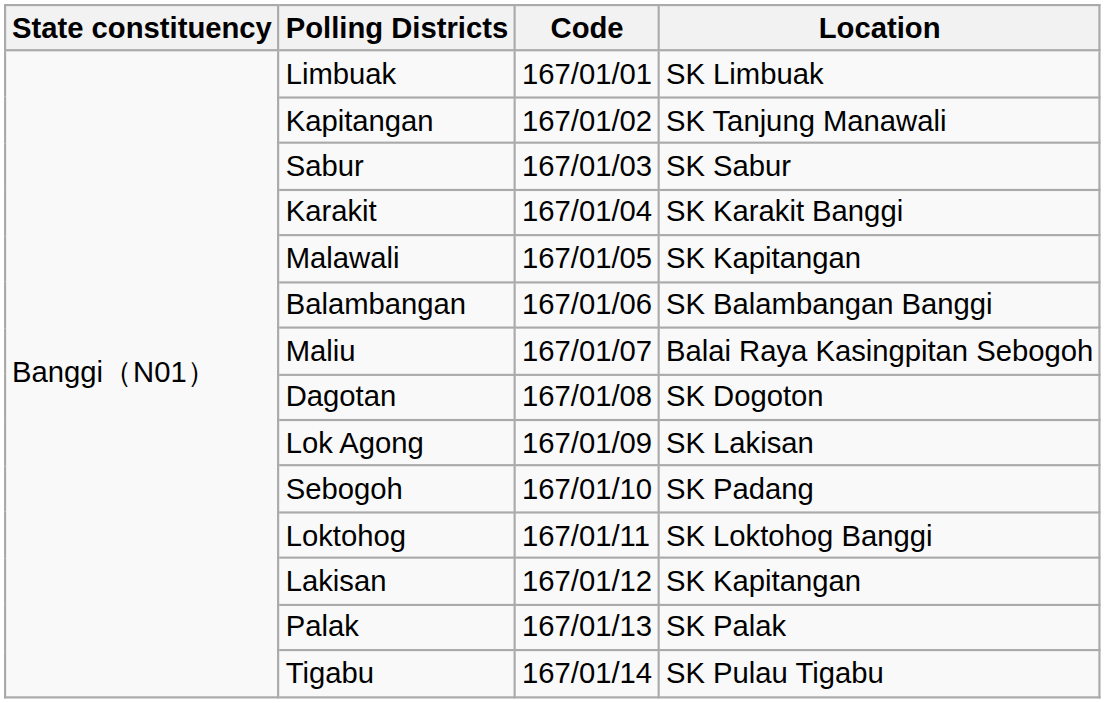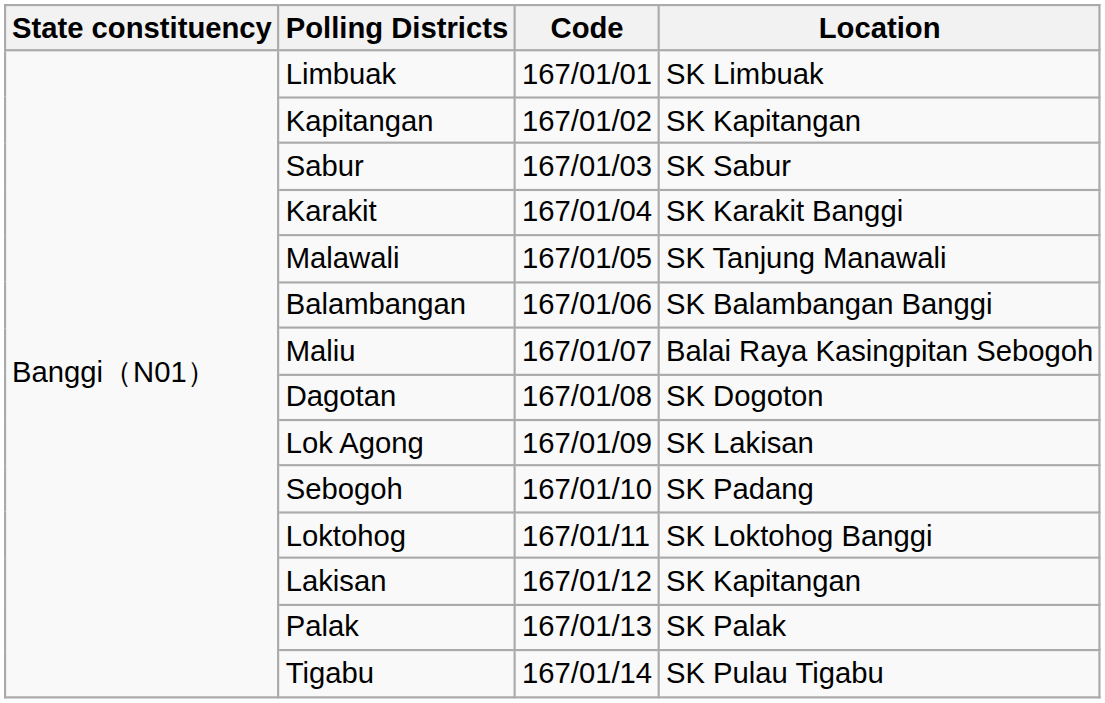Kapitangan | Location: SK Tanjung Manawali -> SK Kapitangan
Malawali | Location: SK Kapitangan -> SK Tanjung Manawali
